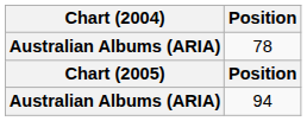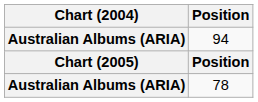rows swapped: 94 <-> 78
